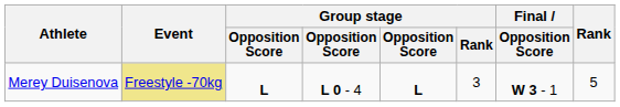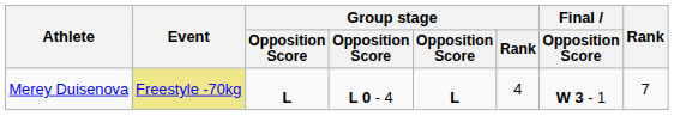Merey Duisenova | Group stage / Rank: 3 -> 4
Merey Duisenova | Rank: 5 -> 7
